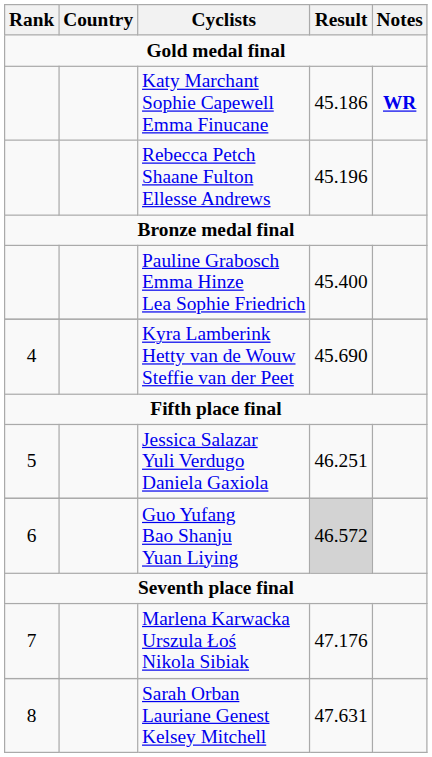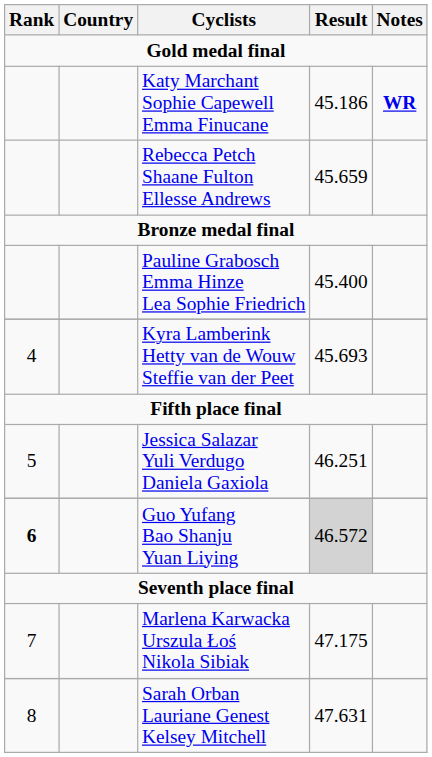Rebecca Petch Shaane Fulton Ellesse Andrews | Result: 45.196 -> 45.659
Kyra Lamberink Hetty van de Wouw Steffie van der Peet | Result: 45.690 -> 45.693
Guo Yufang Bao Shanju Yuan Liying | Rank: normal -> bold
Marlena Karwacka Urszula Łoś Nikola Sibiak | Result: 47.176 -> 47.175
